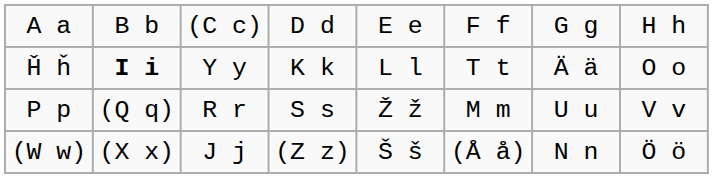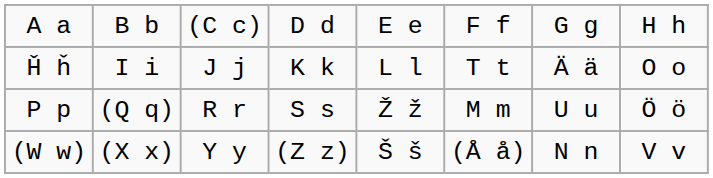Ȟ ȟ | column 2: bold -> normal
Ȟ ȟ | column 3: Y y -> J j
P p | column 8: V v -> Ö ö
(W w) | column 3: J j -> Y y
(W w) | column 8: Ö ö -> V v
